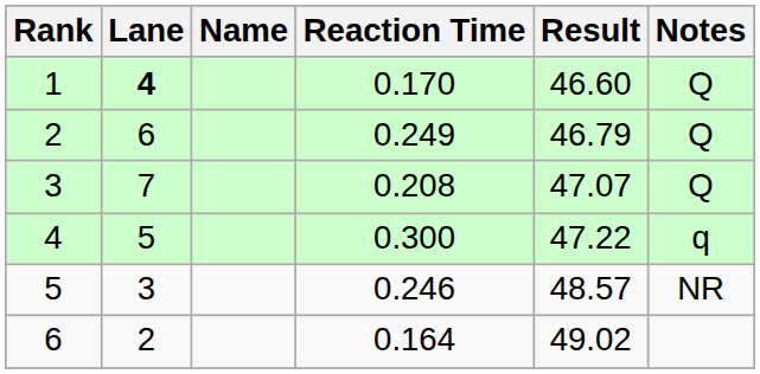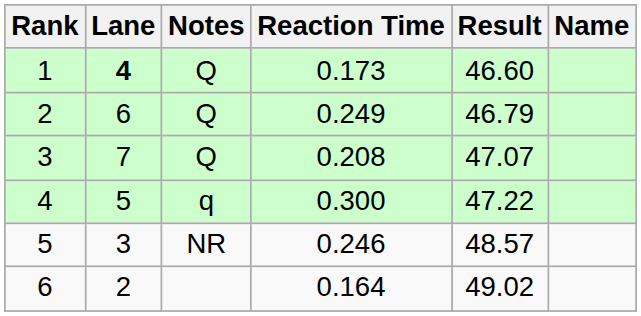columns swapped: Name <-> Notes
1 | Reaction Time: 0.170 -> 0.173
